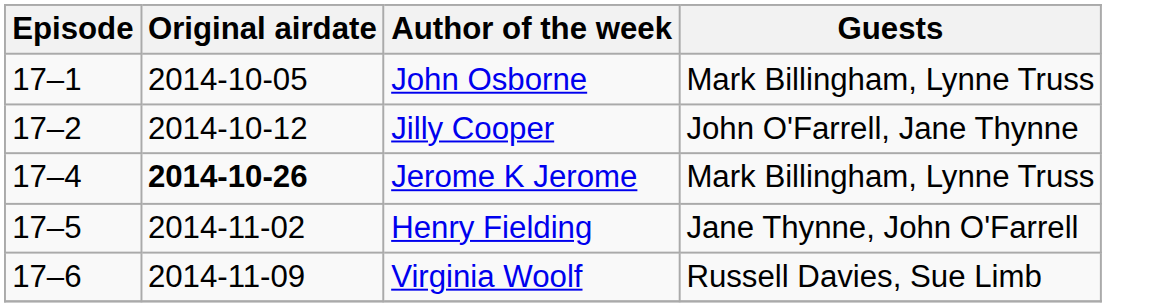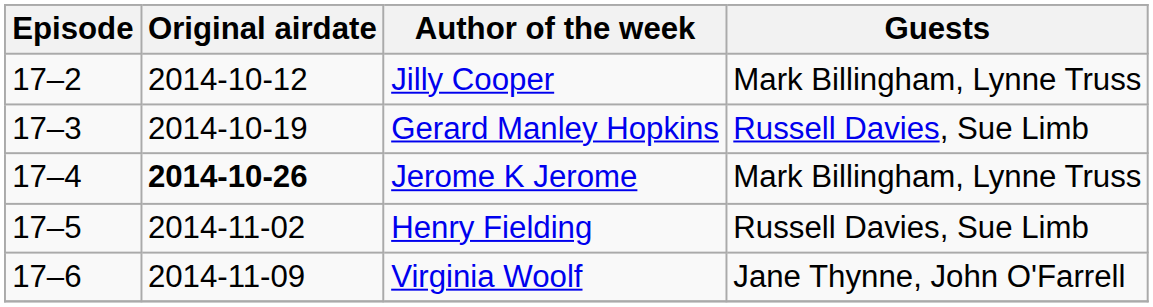- row: 17–1 | 2014-10-05 | John Osborne | Mark Billingham, Lynne Truss
Jilly Cooper | Guests: John O'Farrell, Jane Thynne -> Mark Billingham, Lynne Truss
+ row: 17–3 | 2014-10-19 | Gerard Manley Hopkins | Russell Davies, Sue Limb
Henry Fielding | Guests: Jane Thynne, John O'Farrell -> Russell Davies, Sue Limb
Virginia Woolf | Guests: Russell Davies, Sue Limb -> Jane Thynne, John O'Farrell
